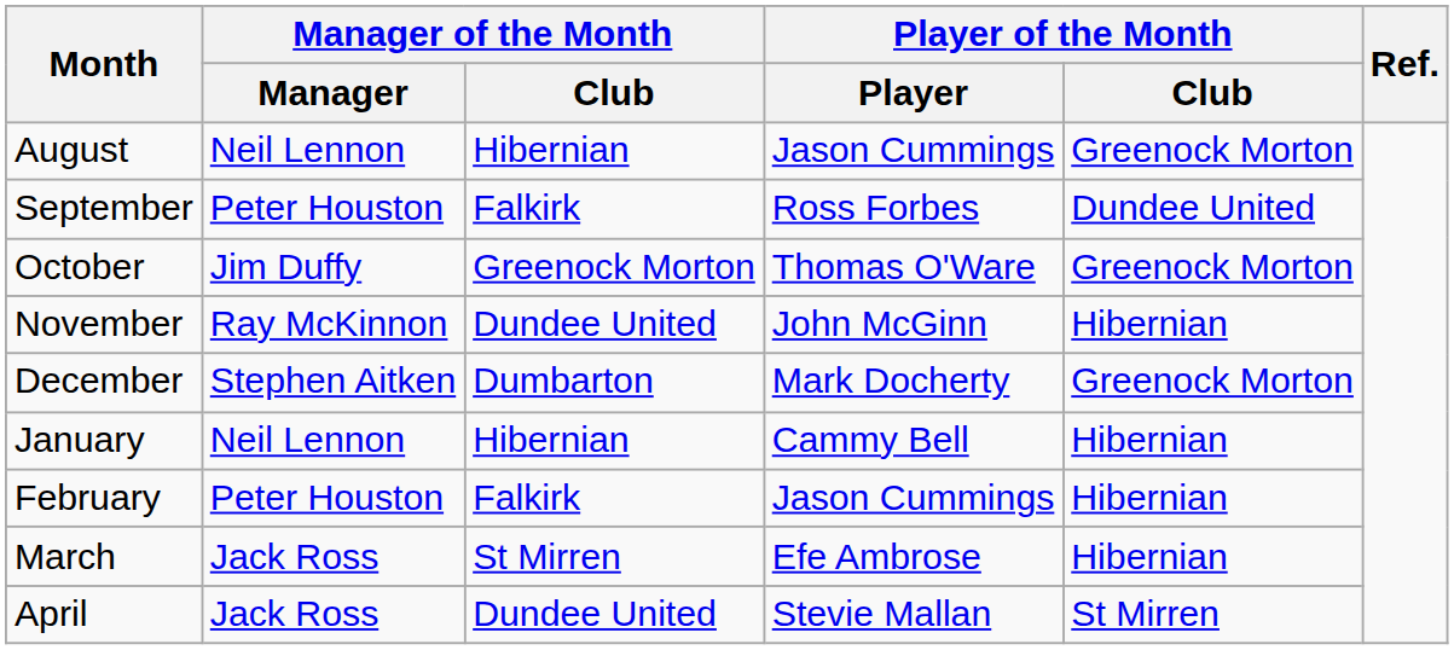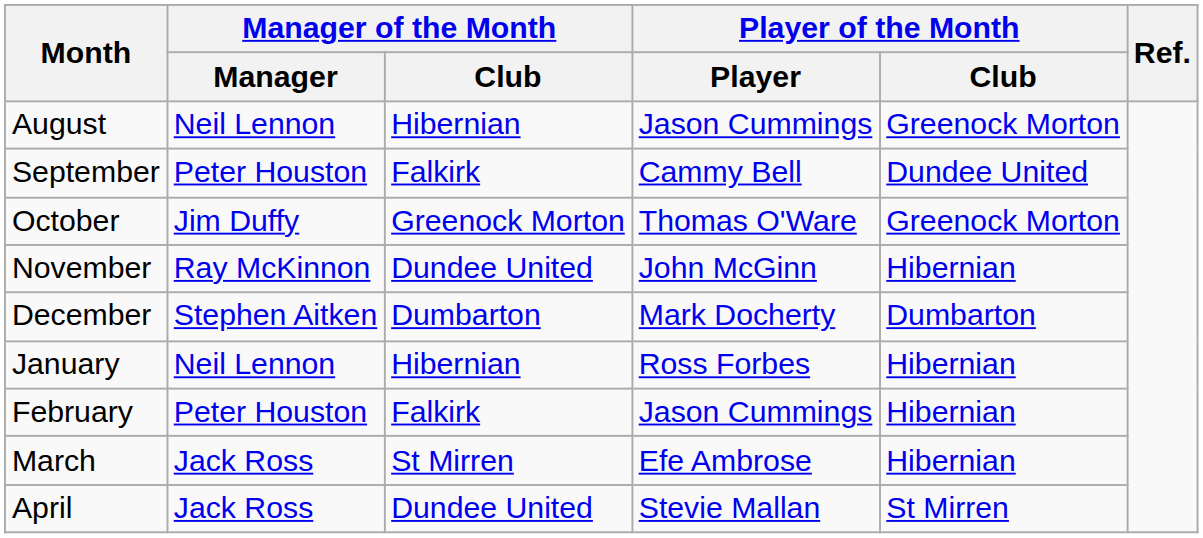September | Player of the Month / Player: Ross Forbes -> Cammy Bell
December | Player of the Month / Club: Greenock Morton -> Dumbarton
January | Player of the Month / Player: Cammy Bell -> Ross Forbes
